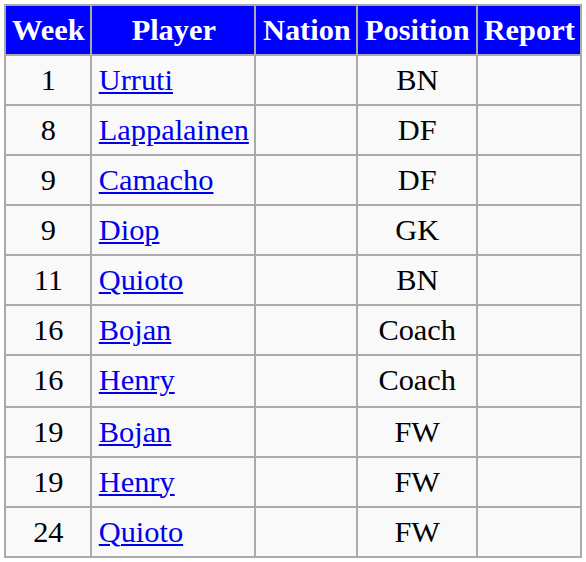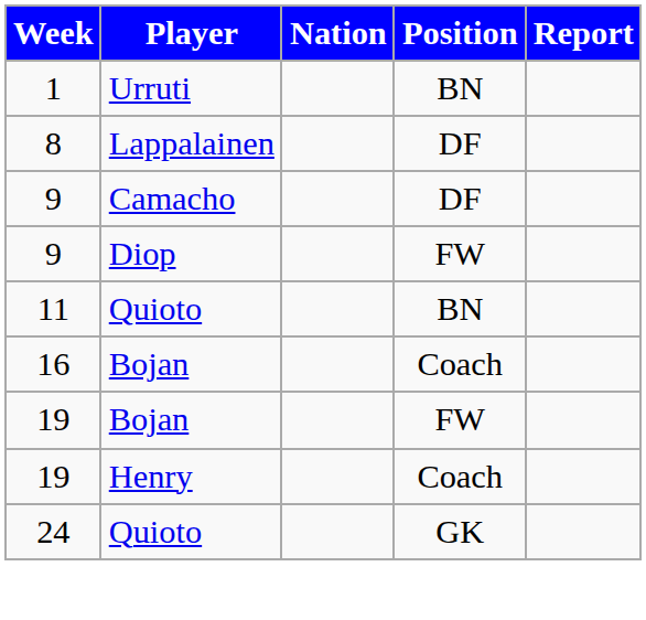9 / Diop | Position: GK -> FW
- row: 16 | Henry | Coach
19 / Henry | Position: FW -> Coach
24 | Position: FW -> GK
